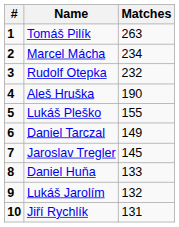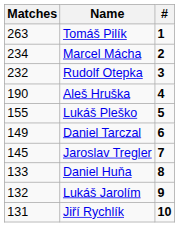columns swapped: # <-> Matches
